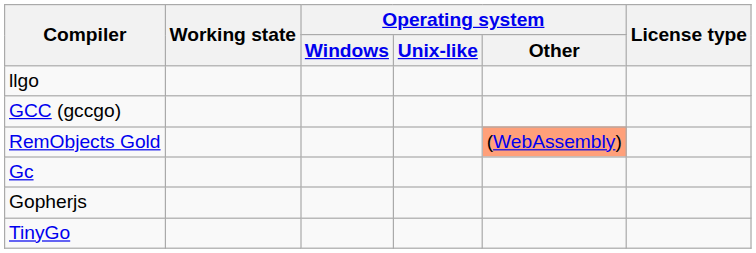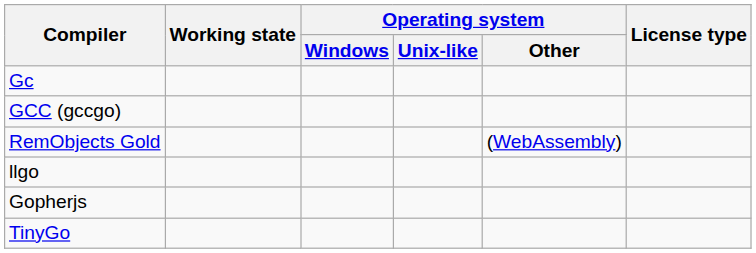rows swapped: Gc <-> llgo
RemObjects Gold | Operating system / Other: lightsalmon background -> no background
